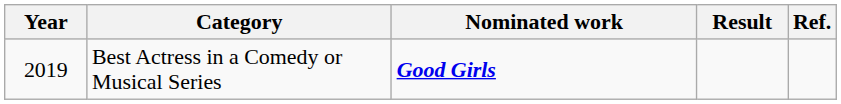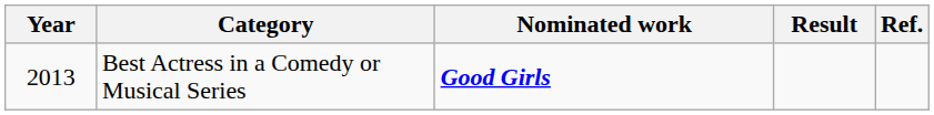Best Actress in a Comedy or Musical Series | Year: 2019 -> 2013
